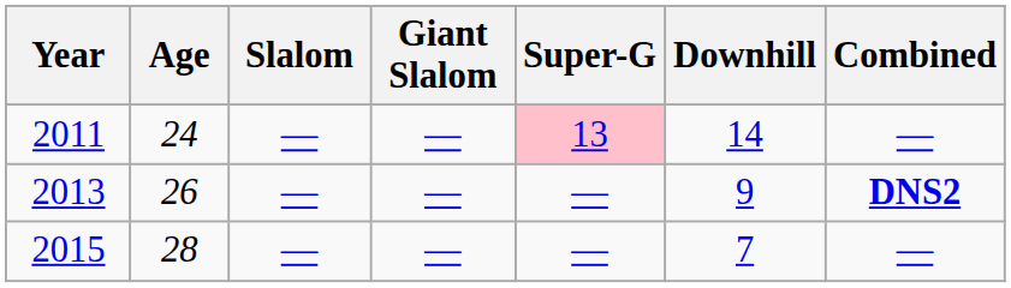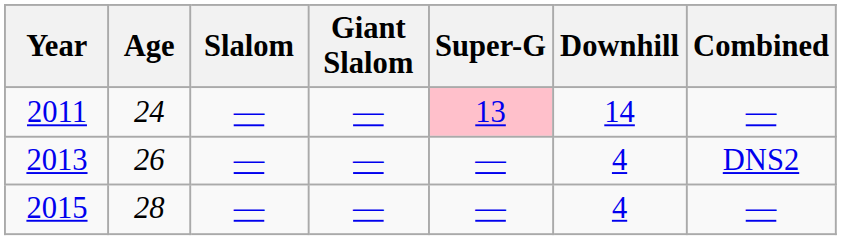2013 | Downhill: 9 -> 4
2013 | Combined: bold -> normal
2015 | Downhill: 7 -> 4
